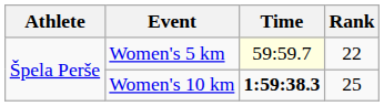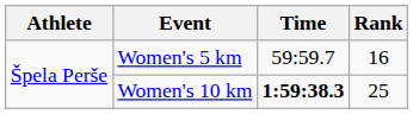Women's 5 km | Time: lightyellow background -> no background
Women's 5 km | Rank: 22 -> 16
